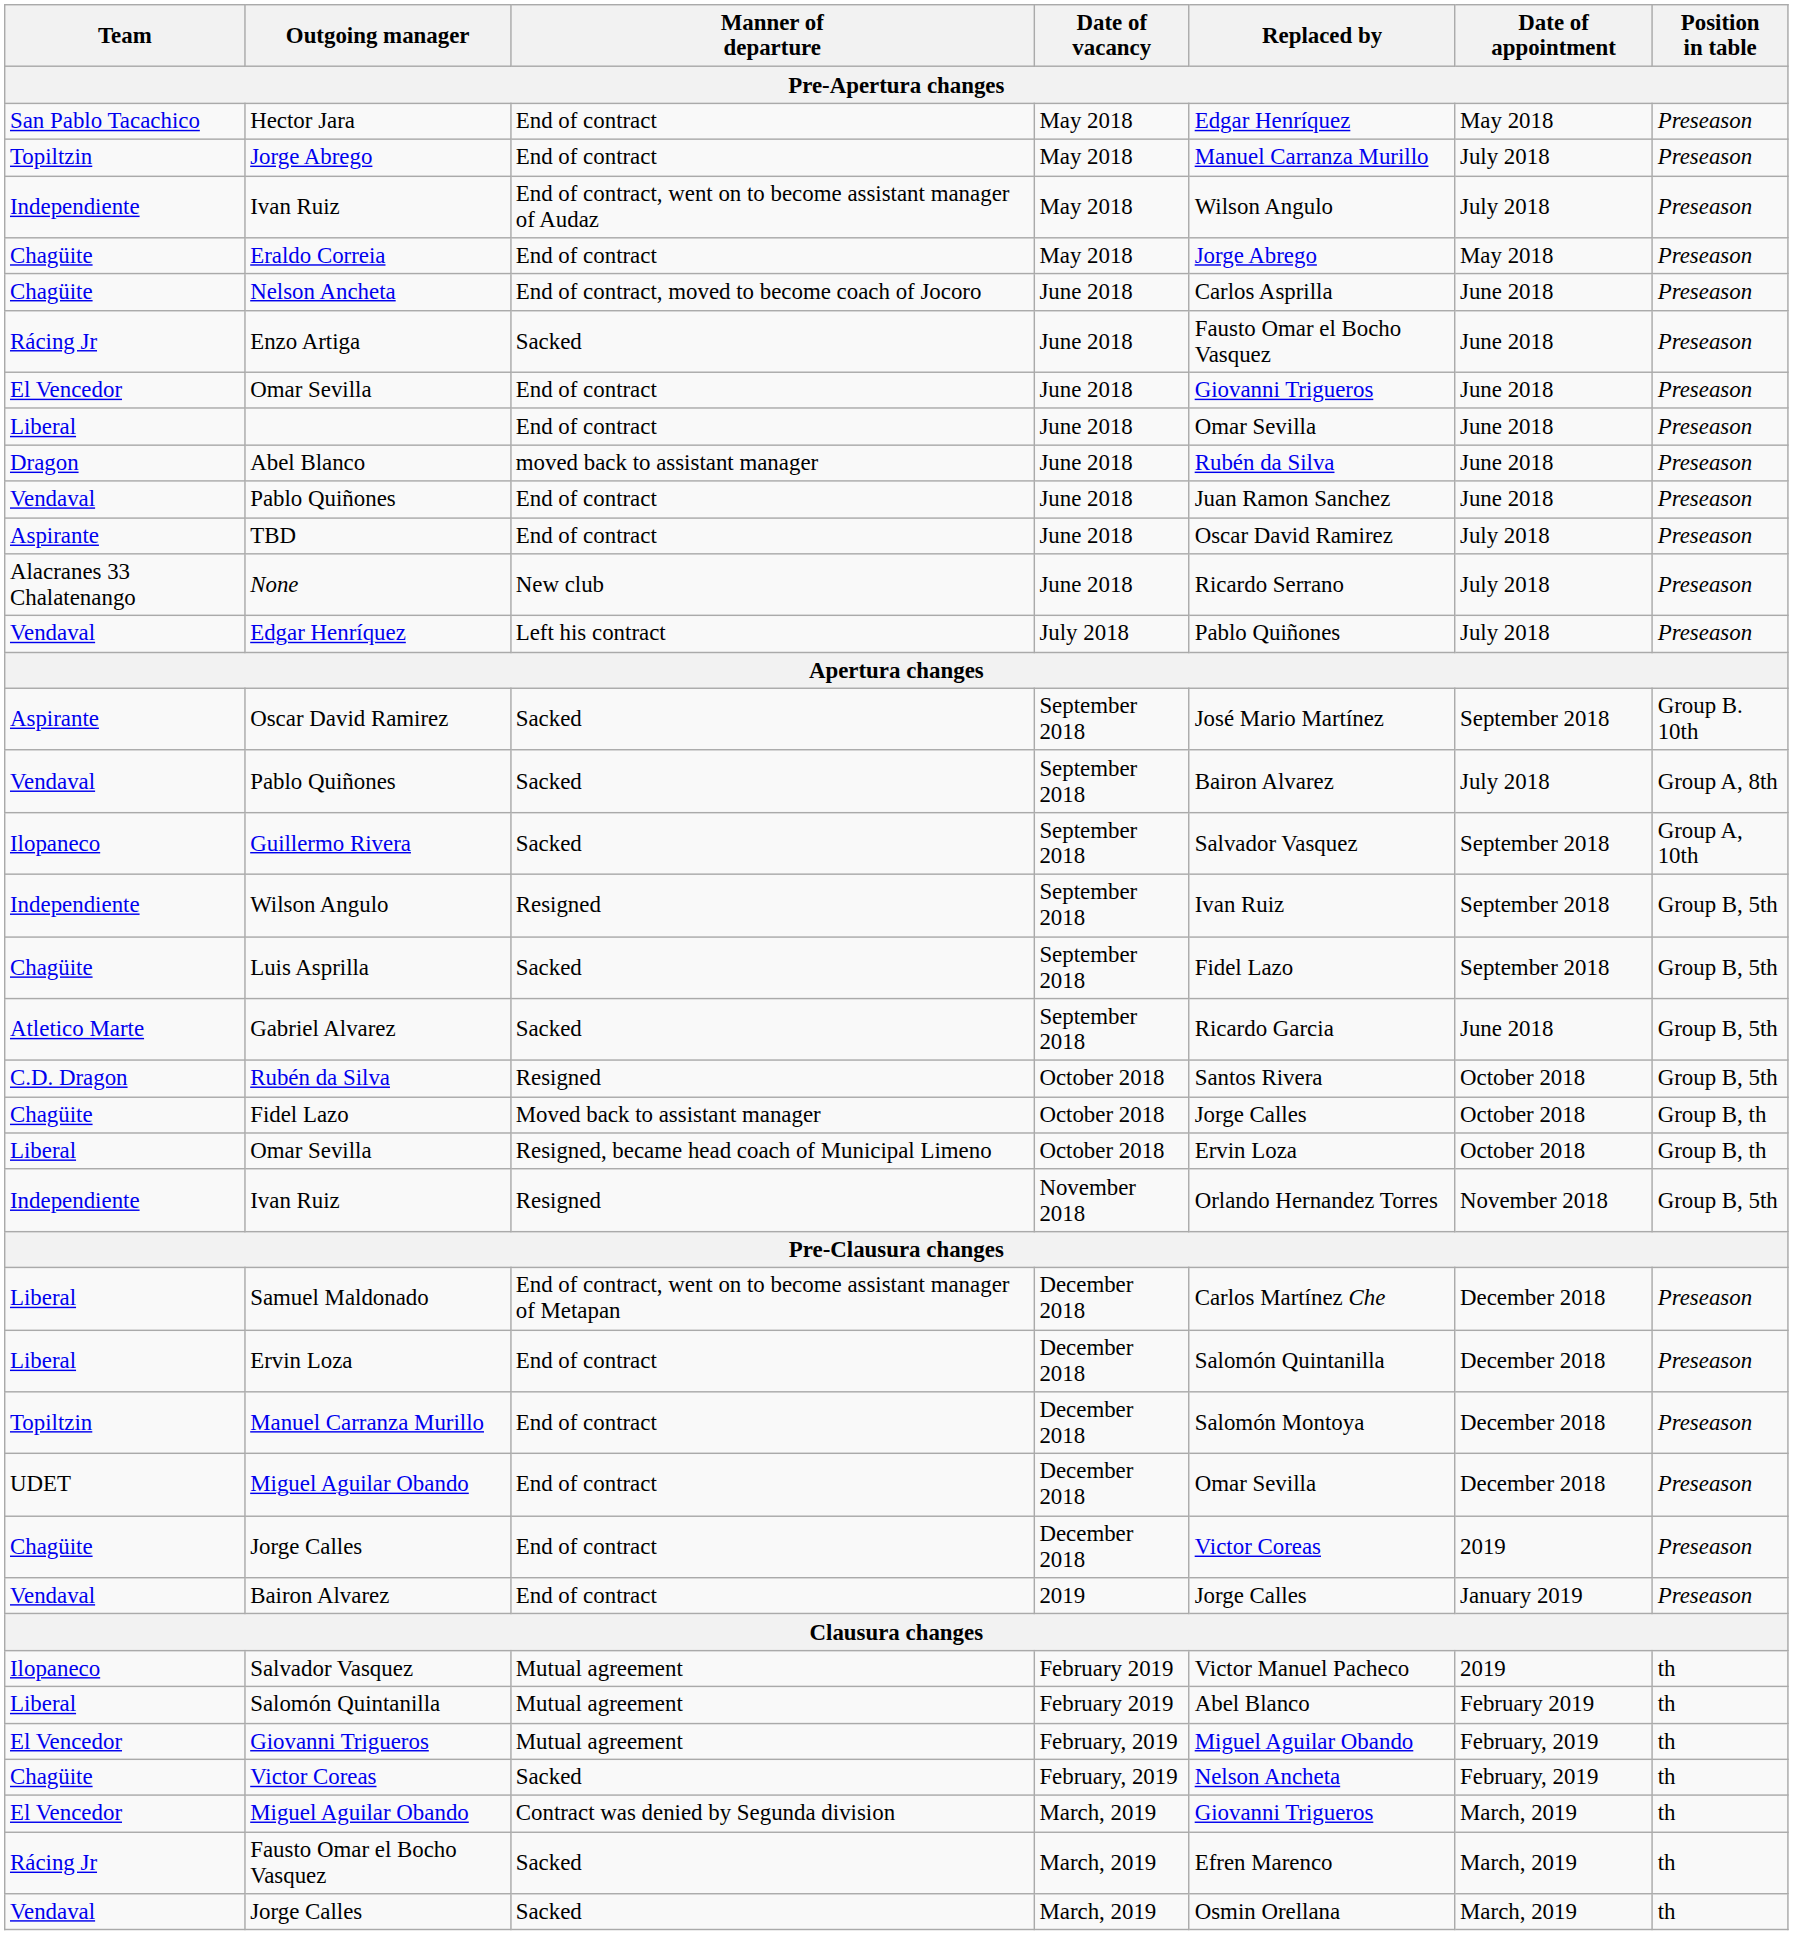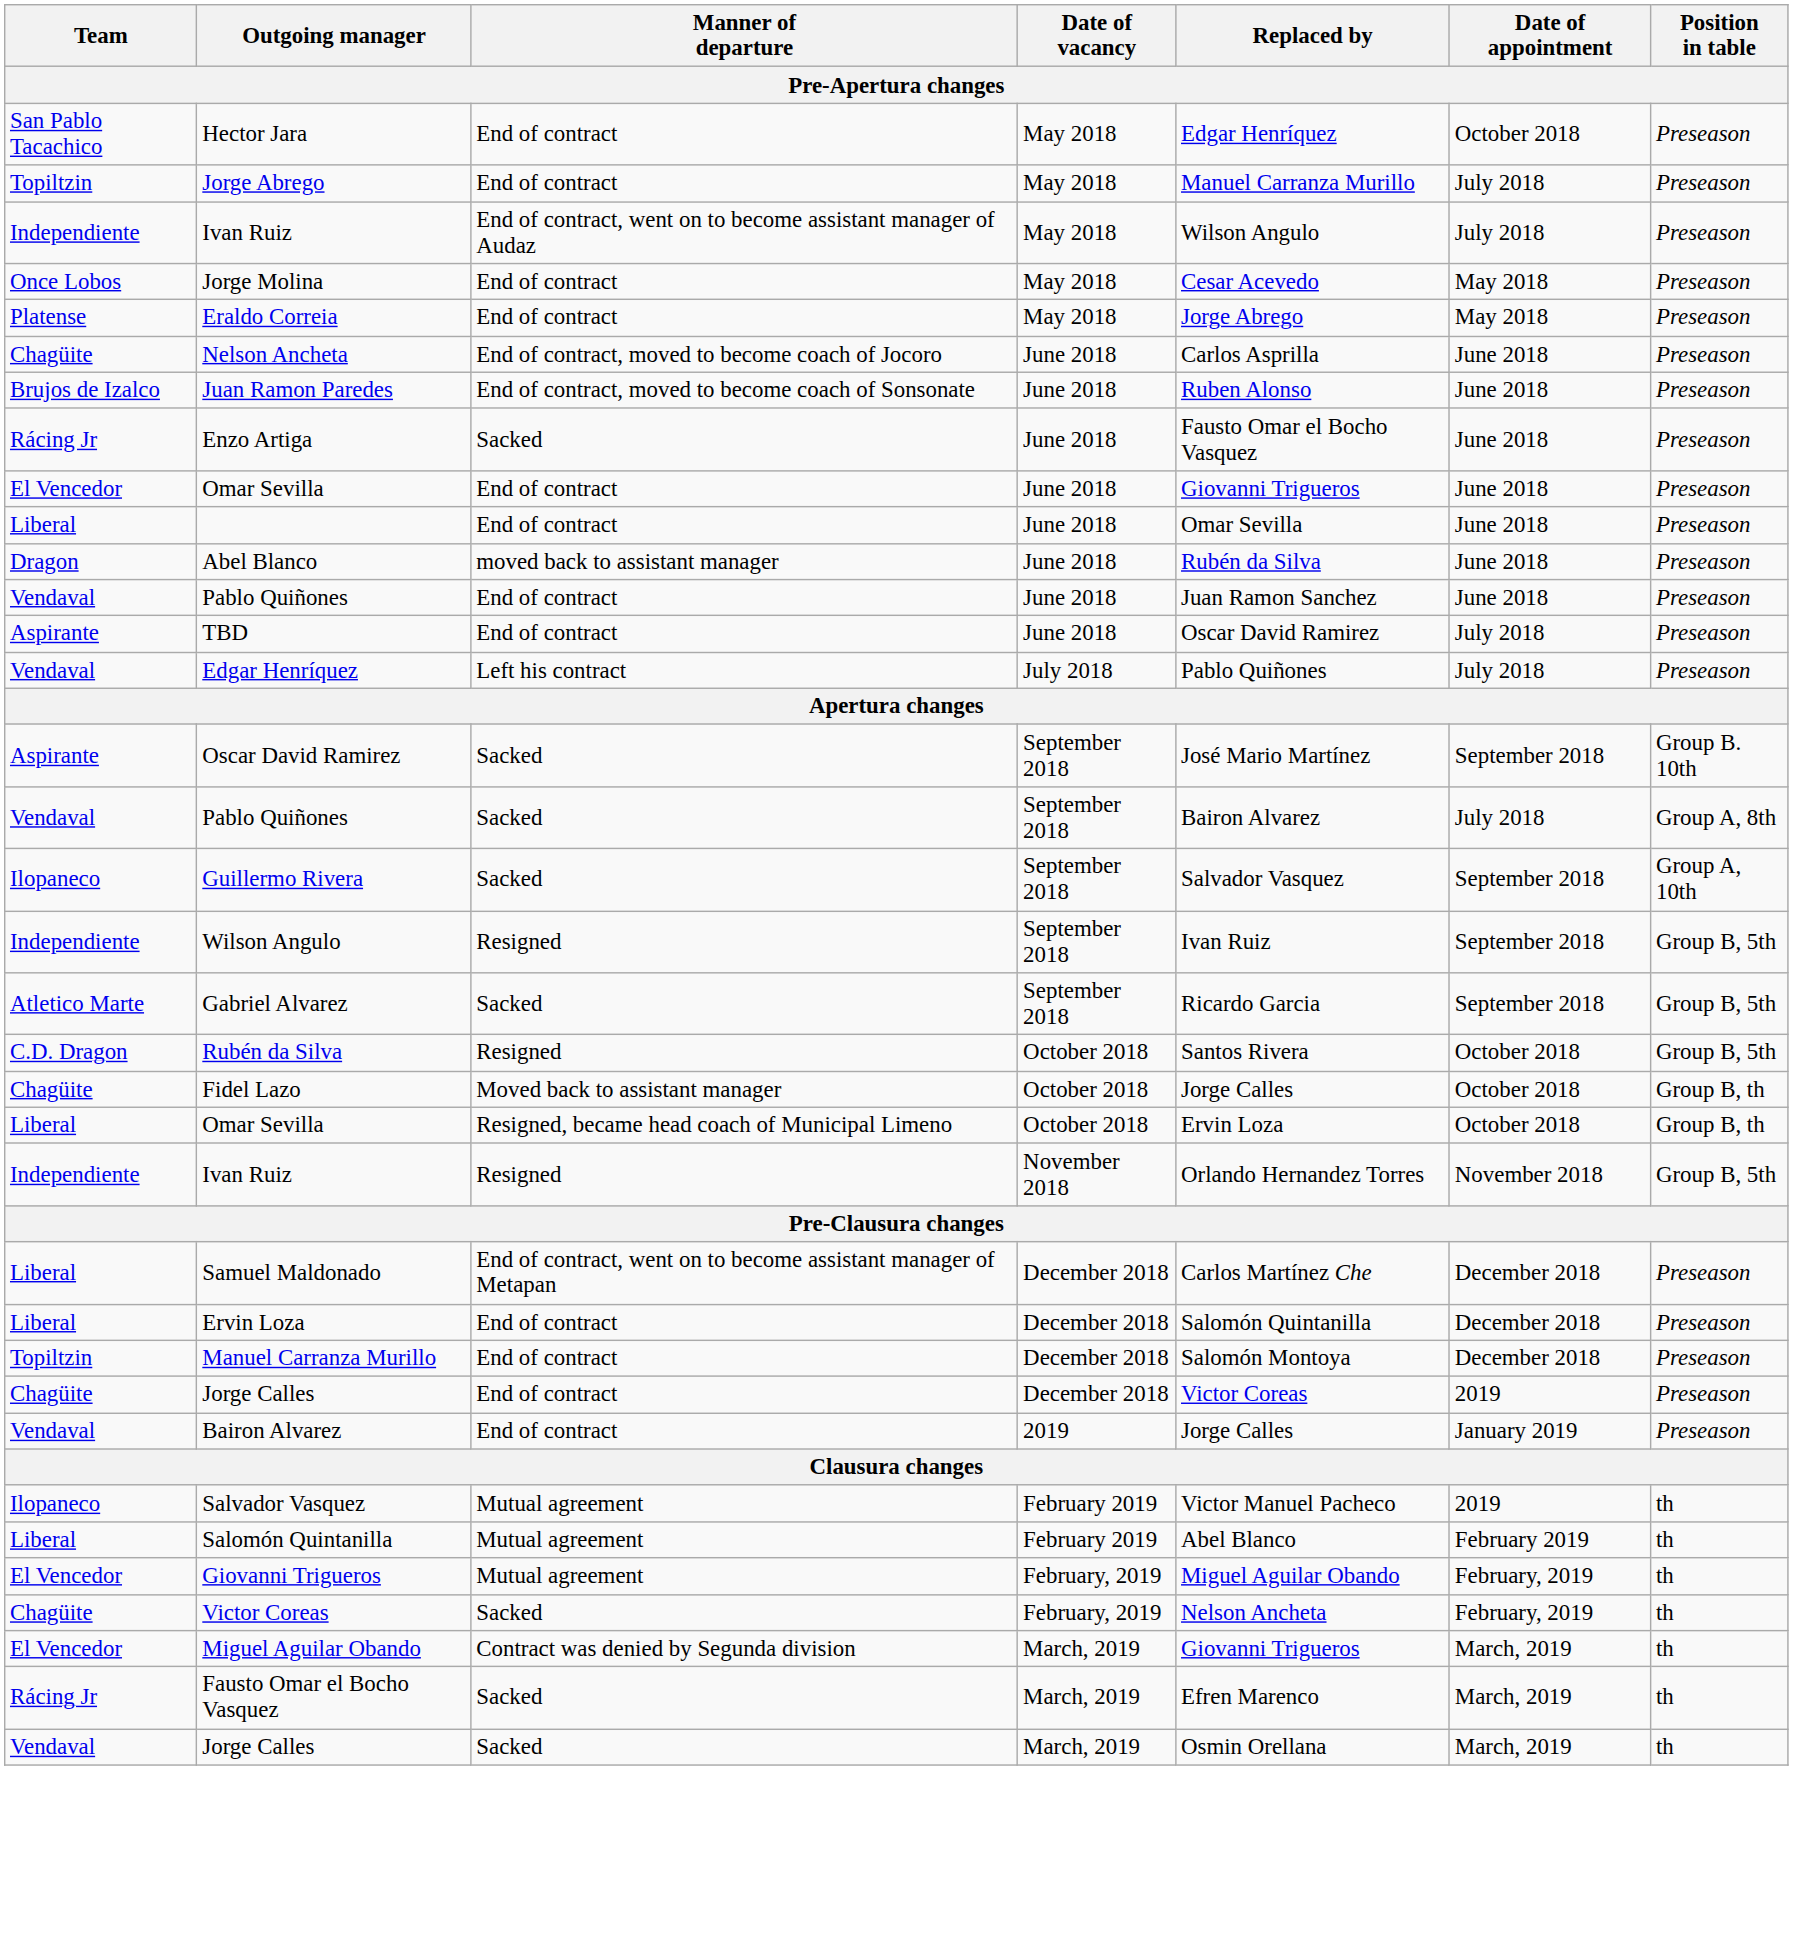Hector Jara | Date of appointment: May 2018 -> October 2018
+ row: Once Lobos | Jorge Molina | End of contract | May 2018 | Cesar Acevedo | May 2018 | Preseason
Eraldo Correia | Team: Chagüite -> Platense
+ row: Brujos de Izalco | Juan Ramon Paredes | End of contract, moved to become coach of Sonsonate | June 2018 | Ruben Alonso | June 2018 | Preseason
- row: Alacranes 33 Chalatenango | None | New club | June 2018 | Ricardo Serrano | July 2018 | Preseason
- row: Chagüite | Luis Asprilla | Sacked | September 2018 | Fidel Lazo | September 2018 | Group B, 5th
Gabriel Alvarez | Date of appointment: June 2018 -> September 2018
- row: UDET | Miguel Aguilar Obando | End of contract | December 2018 | Omar Sevilla | December 2018 | Preseason
